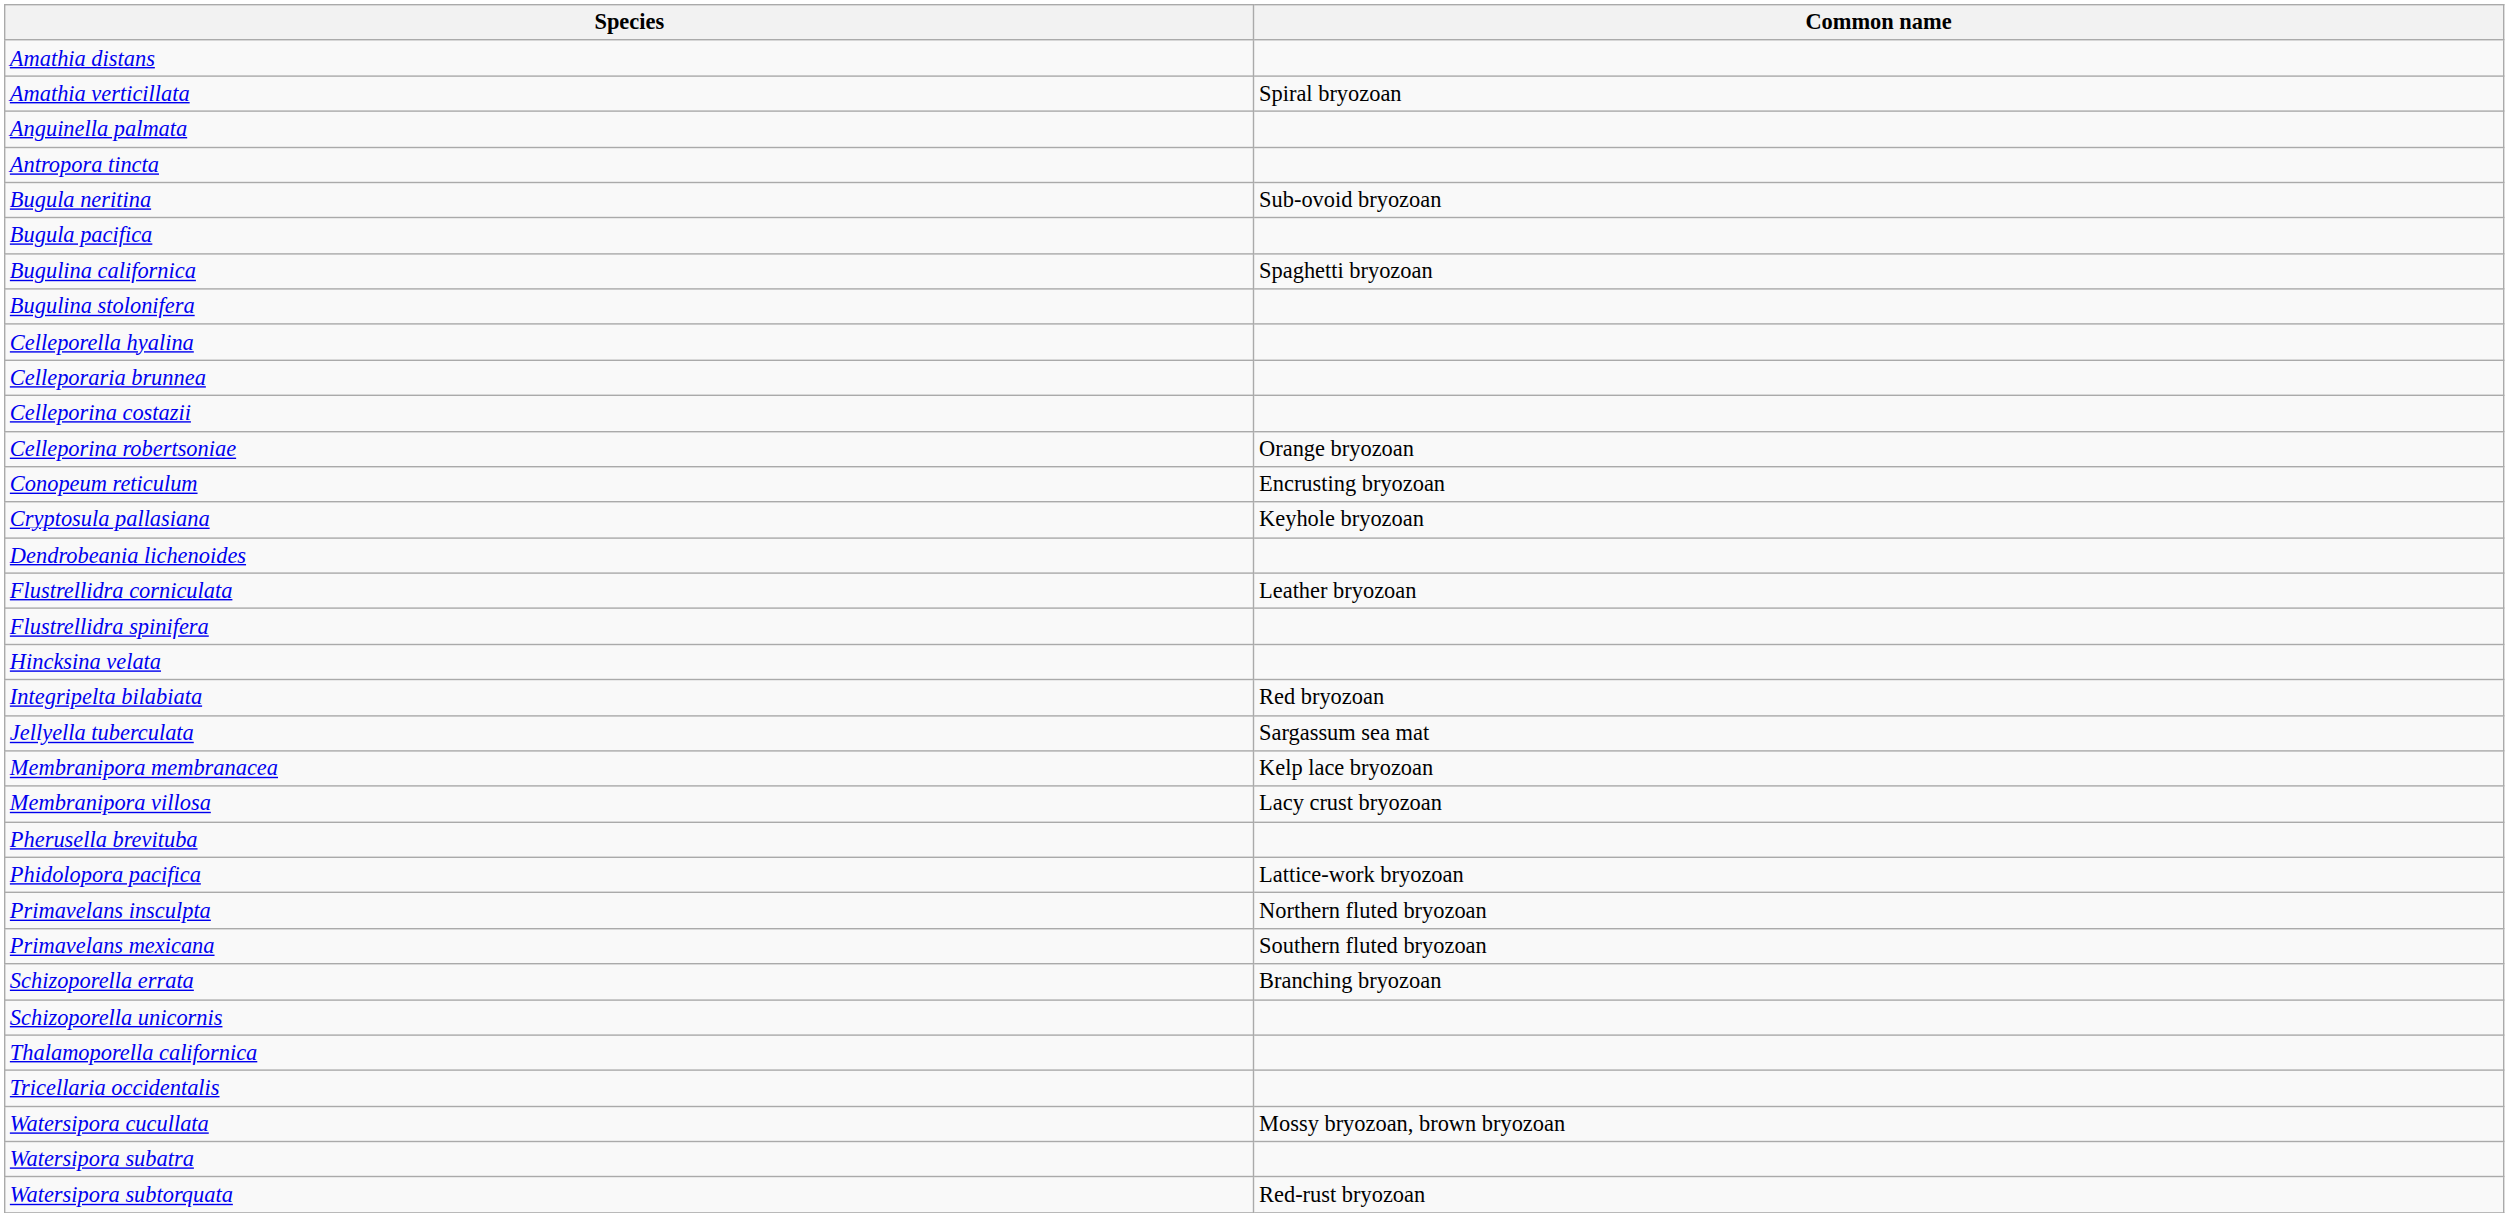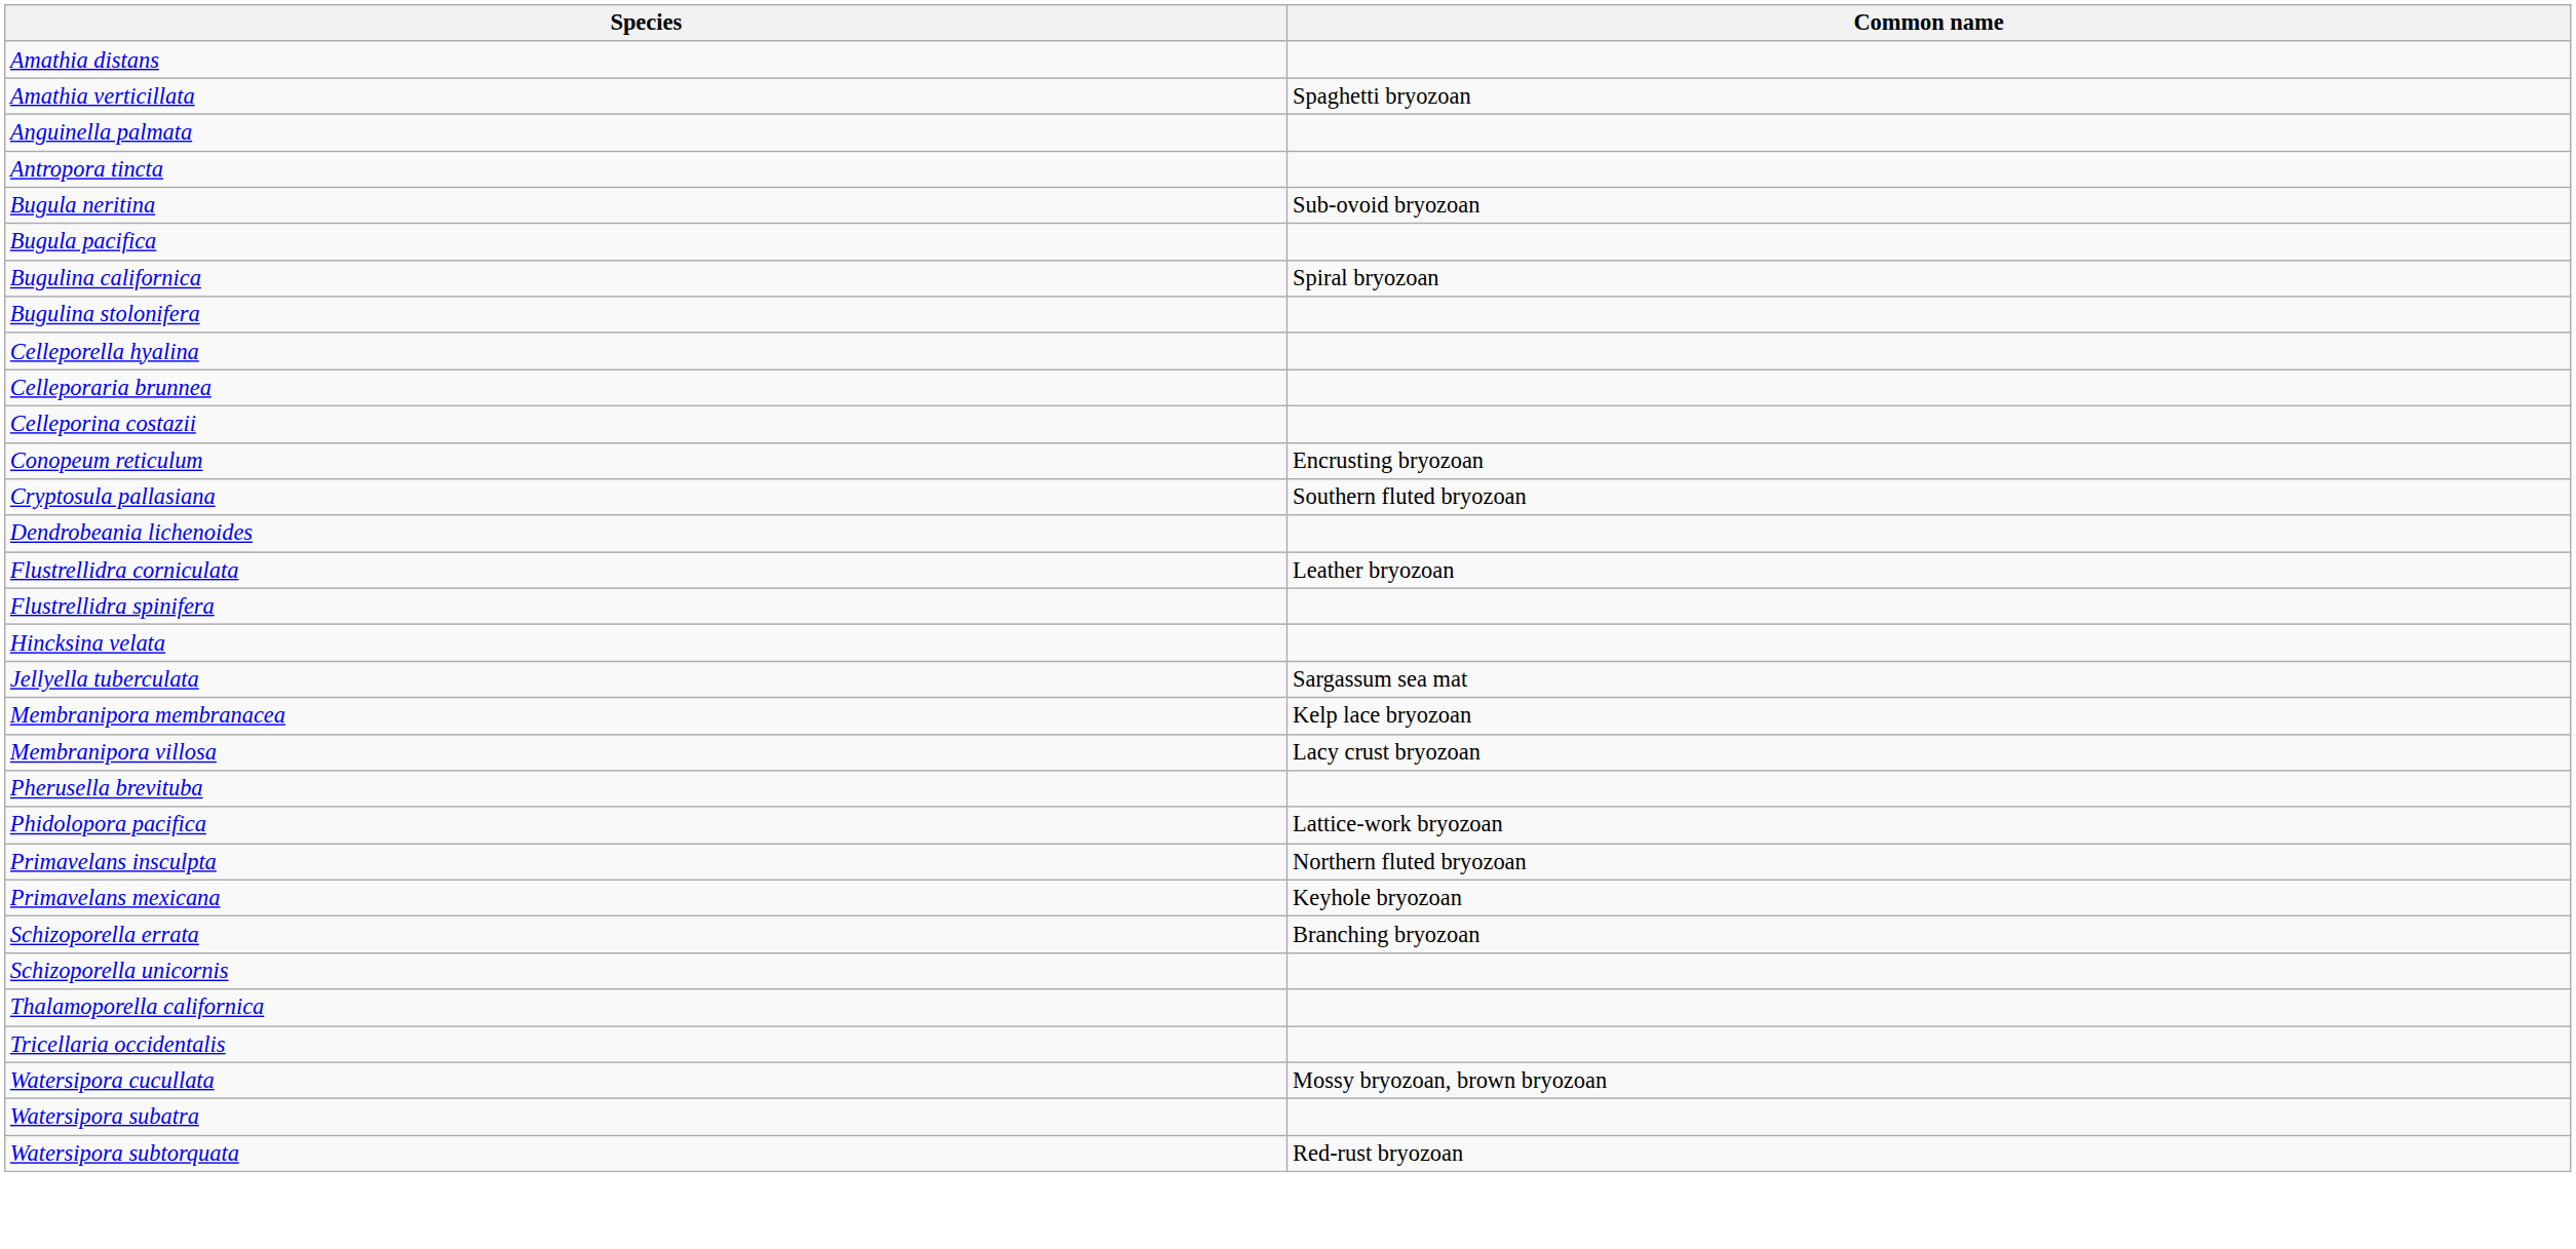Amathia verticillata | Common name: Spiral bryozoan -> Spaghetti bryozoan
Bugulina californica | Common name: Spaghetti bryozoan -> Spiral bryozoan
- row: Celleporina robertsoniae | Orange bryozoan
Cryptosula pallasiana | Common name: Keyhole bryozoan -> Southern fluted bryozoan
- row: Integripelta bilabiata | Red bryozoan
Primavelans mexicana | Common name: Southern fluted bryozoan -> Keyhole bryozoan
